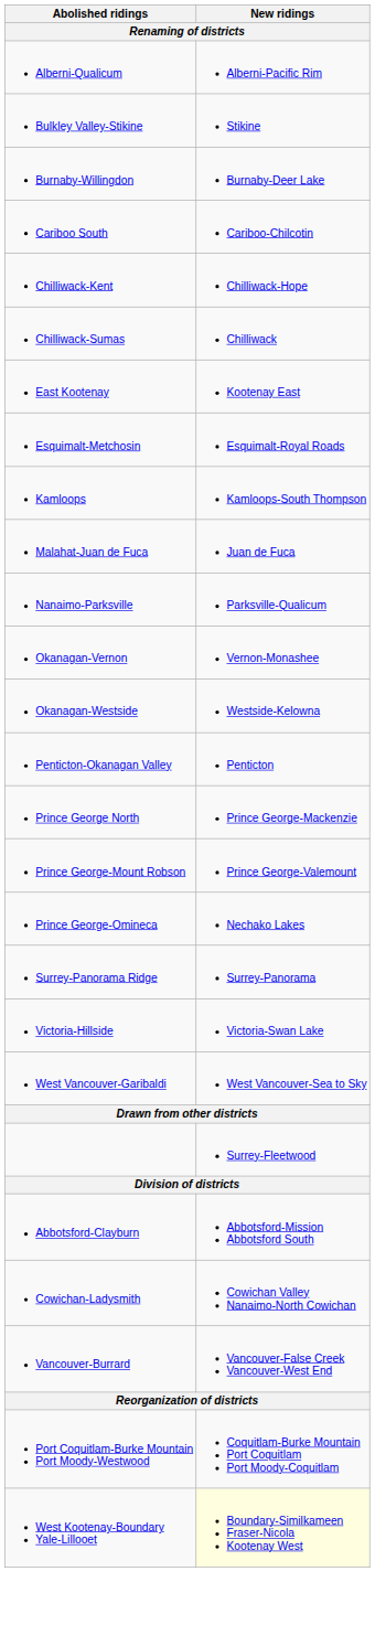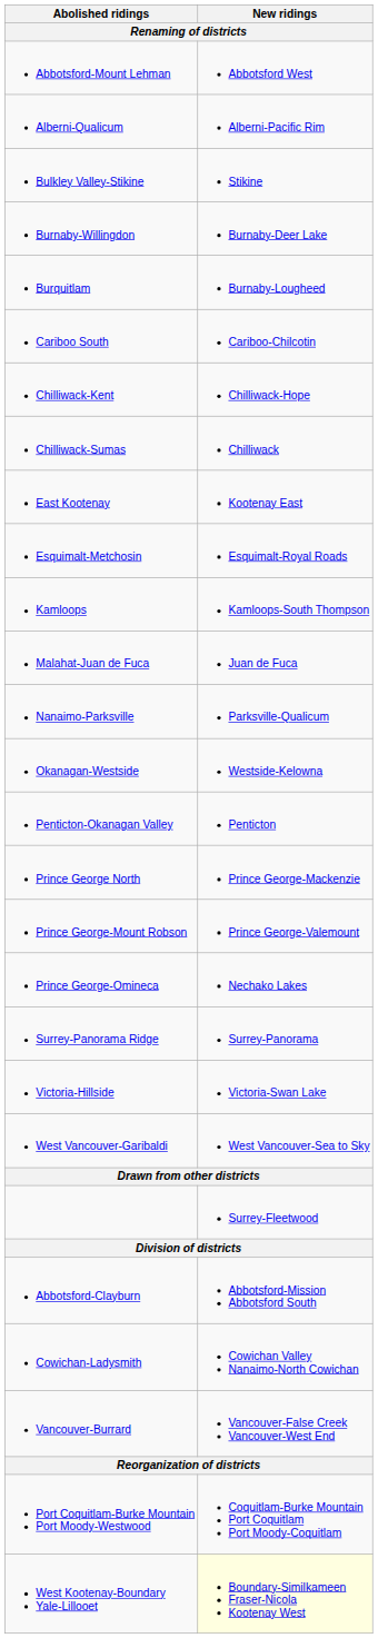+ row: Abbotsford-Mount Lehman | Abbotsford West
+ row: Burquitlam | Burnaby-Lougheed
- row: Okanagan-Vernon | Vernon-Monashee
